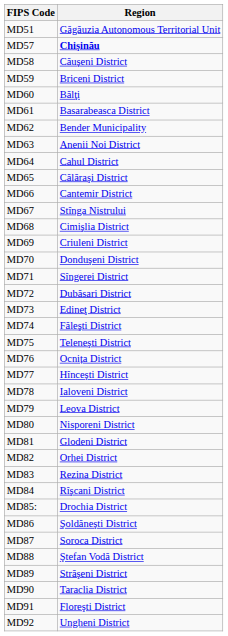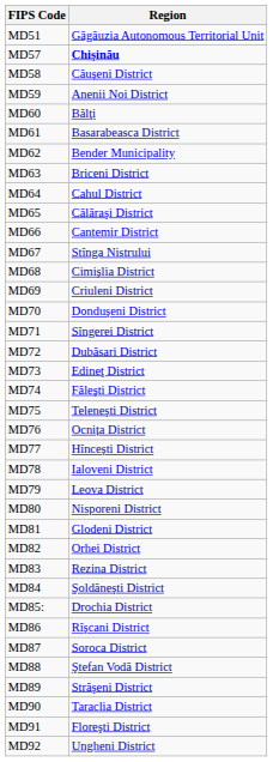MD59 | Region: Briceni District -> Anenii Noi District
MD63 | Region: Anenii Noi District -> Briceni District
MD84 | Region: Rîşcani District -> Şoldăneşti District
MD86 | Region: Şoldăneşti District -> Rîşcani District
